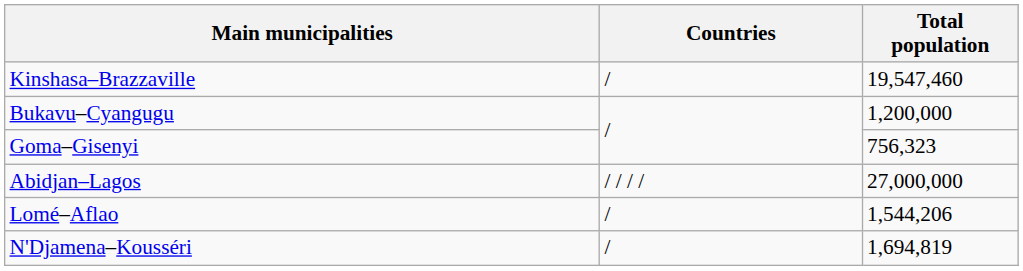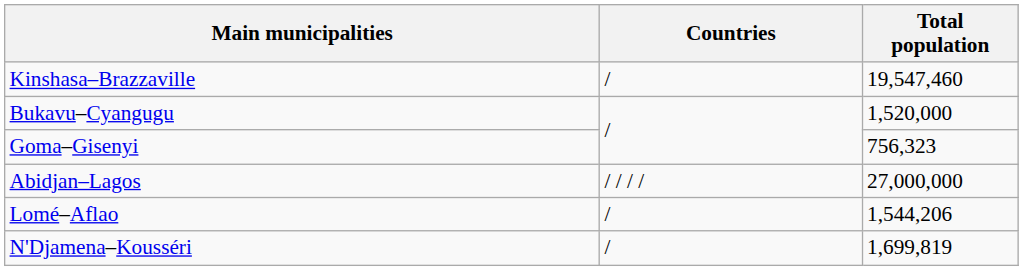Bukavu–Cyangugu | Total population: 1,200,000 -> 1,520,000
N'Djamena–Kousséri | Total population: 1,694,819 -> 1,699,819
